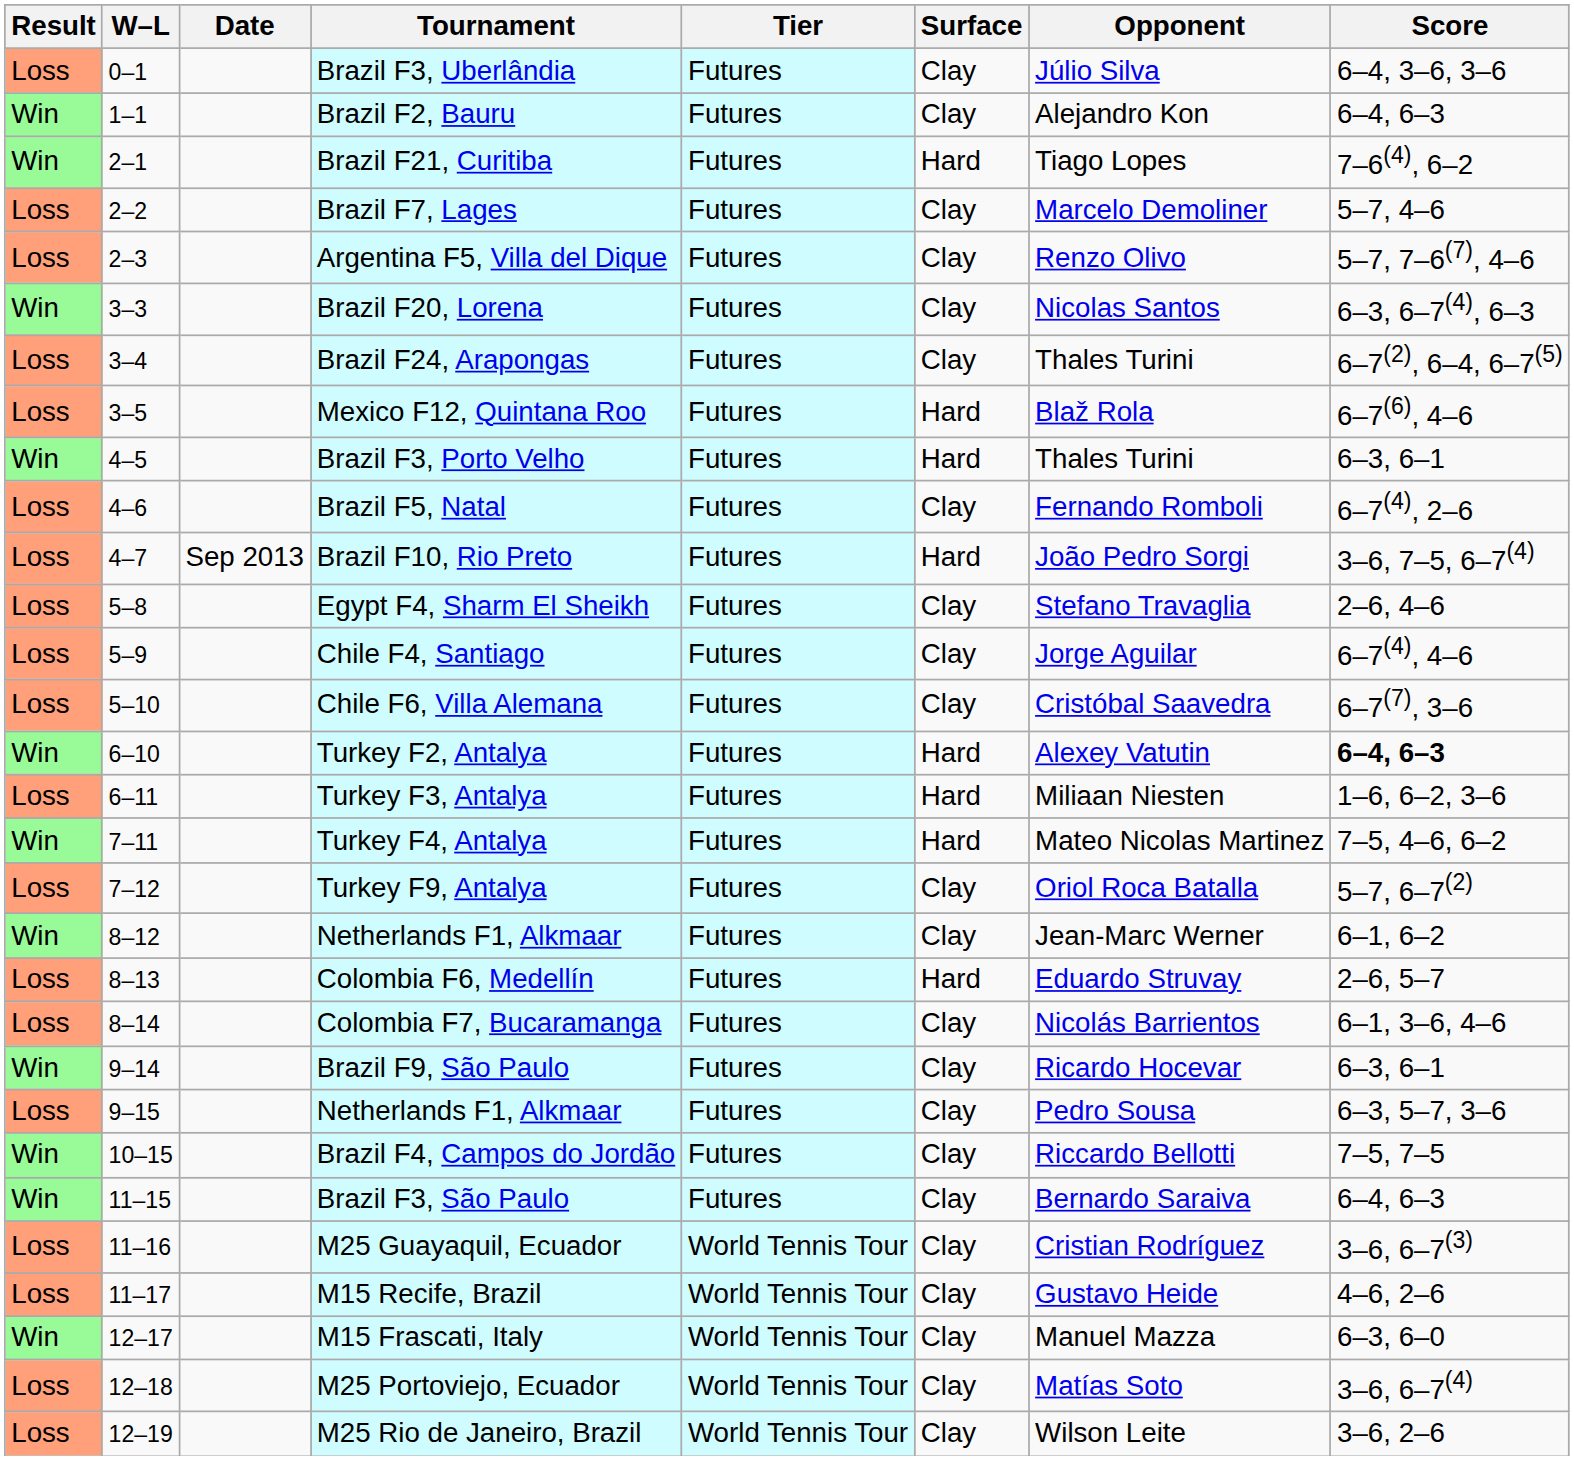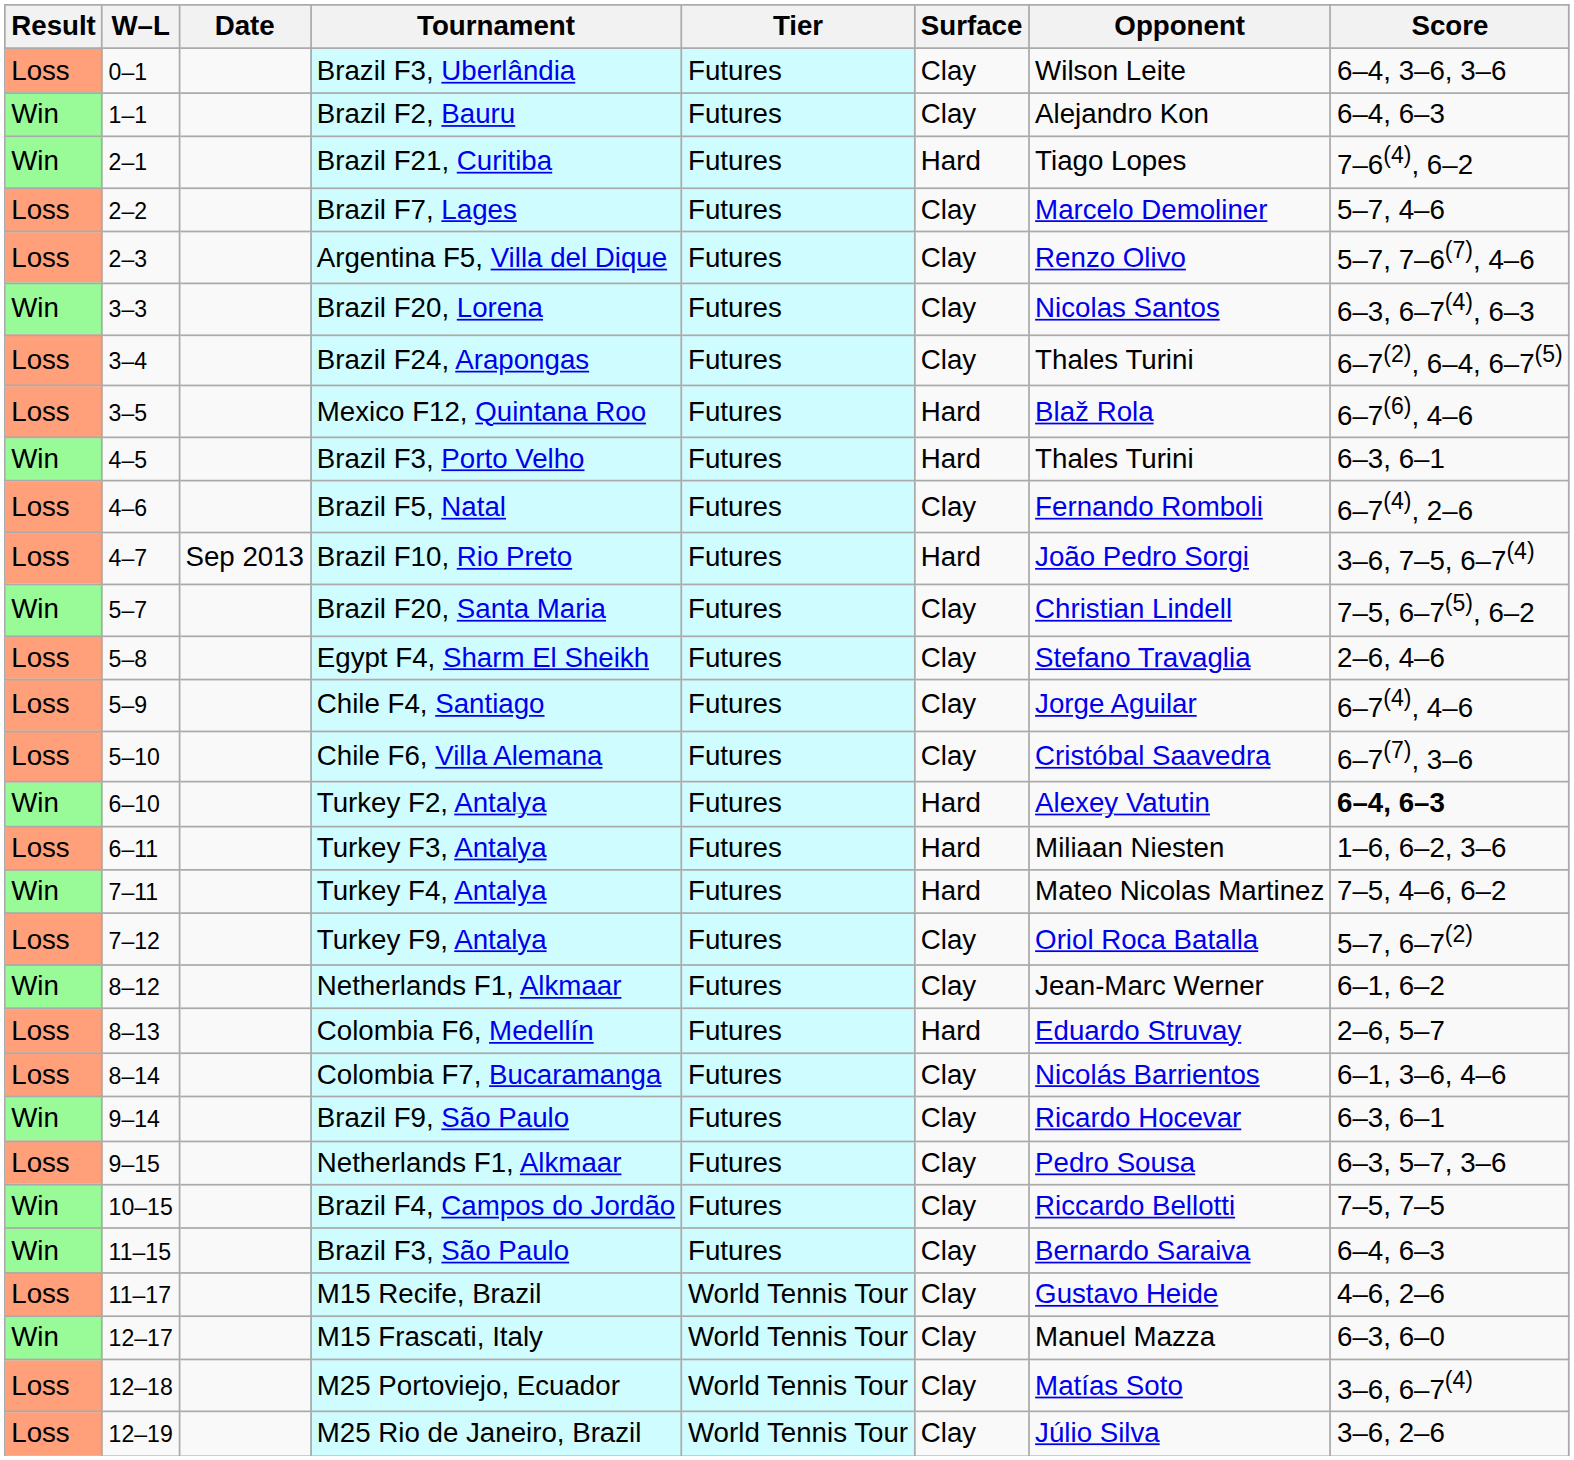Brazil F3, Uberlândia | Opponent: Júlio Silva -> Wilson Leite
+ row: Win | 5–7 | Brazil F20, Santa Maria | Futures | Clay | Christian Lindell | 7–5, 6–7(5), 6–2
- row: Loss | 11–16 | M25 Guayaquil, Ecuador | World Tennis Tour | Clay | Cristian Rodríguez | 3–6, 6–7(3)
M25 Rio de Janeiro, Brazil | Opponent: Wilson Leite -> Júlio Silva
